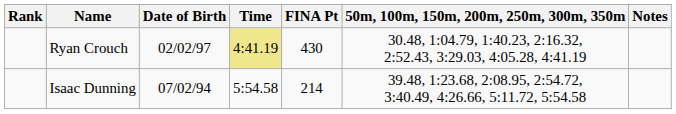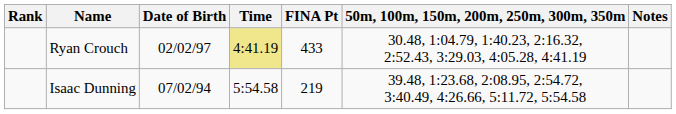Ryan Crouch | FINA Pt: 430 -> 433
Isaac Dunning | FINA Pt: 214 -> 219
